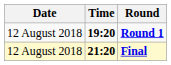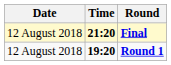rows swapped: Round 1 <-> Final
